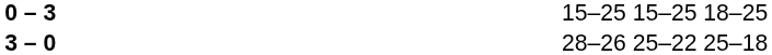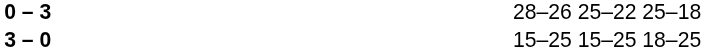0 – 3 | column 4: 15–25 15–25 18–25 -> 28–26 25–22 25–18
3 – 0 | column 4: 28–26 25–22 25–18 -> 15–25 15–25 18–25
